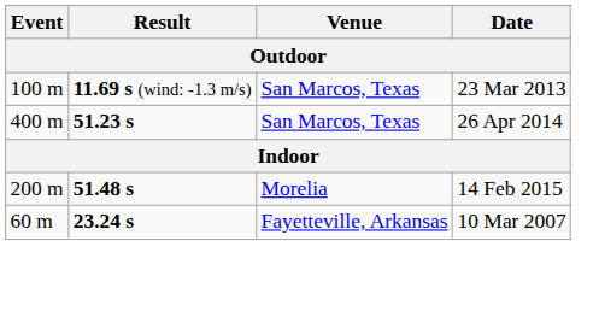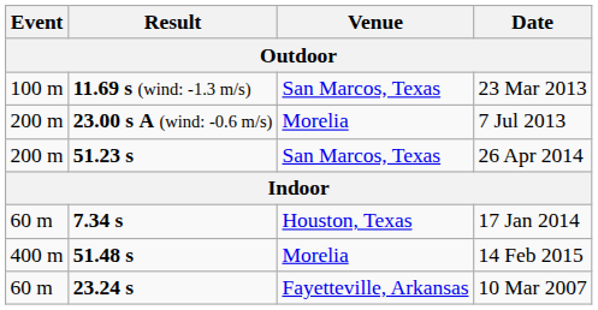+ row: 200 m | 23.00 s A (wind: -0.6 m/s) | Morelia | 7 Jul 2013
26 Apr 2014 | Event: 400 m -> 200 m
+ row: 60 m | 7.34 s | Houston, Texas | 17 Jan 2014
14 Feb 2015 | Event: 200 m -> 400 m
